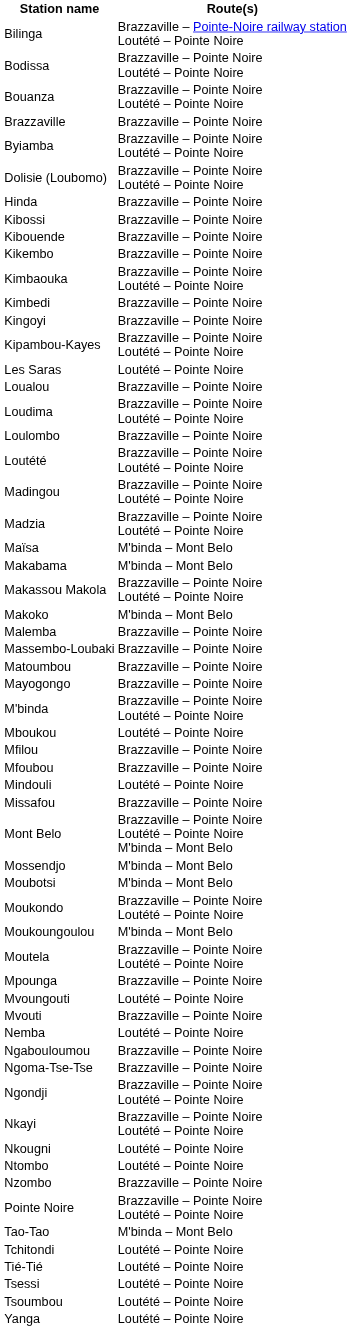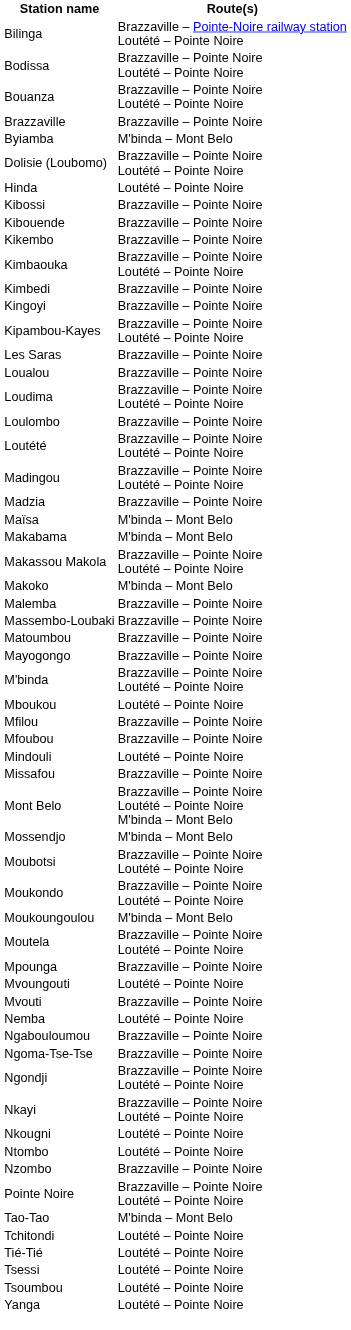Byiamba | Route(s): Brazzaville – Pointe Noire Loutété – Pointe Noire -> M'binda – Mont Belo
Hinda | Route(s): Brazzaville – Pointe Noire -> Loutété – Pointe Noire
Les Saras | Route(s): Loutété – Pointe Noire -> Brazzaville – Pointe Noire
Madzia | Route(s): Brazzaville – Pointe Noire Loutété – Pointe Noire -> Brazzaville – Pointe Noire
Moubotsi | Route(s): M'binda – Mont Belo -> Brazzaville – Pointe Noire Loutété – Pointe Noire
